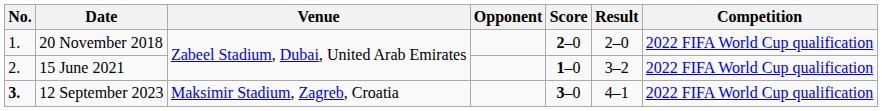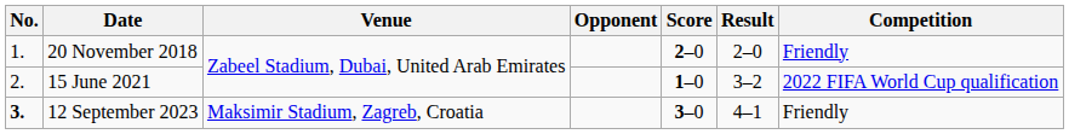20 November 2018 | Competition: 2022 FIFA World Cup qualification -> Friendly
12 September 2023 | Competition: 2022 FIFA World Cup qualification -> Friendly
